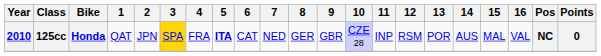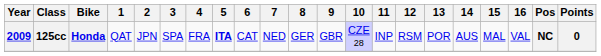125cc | Year: 2010 -> 2009
125cc | 3: gold background -> no background
